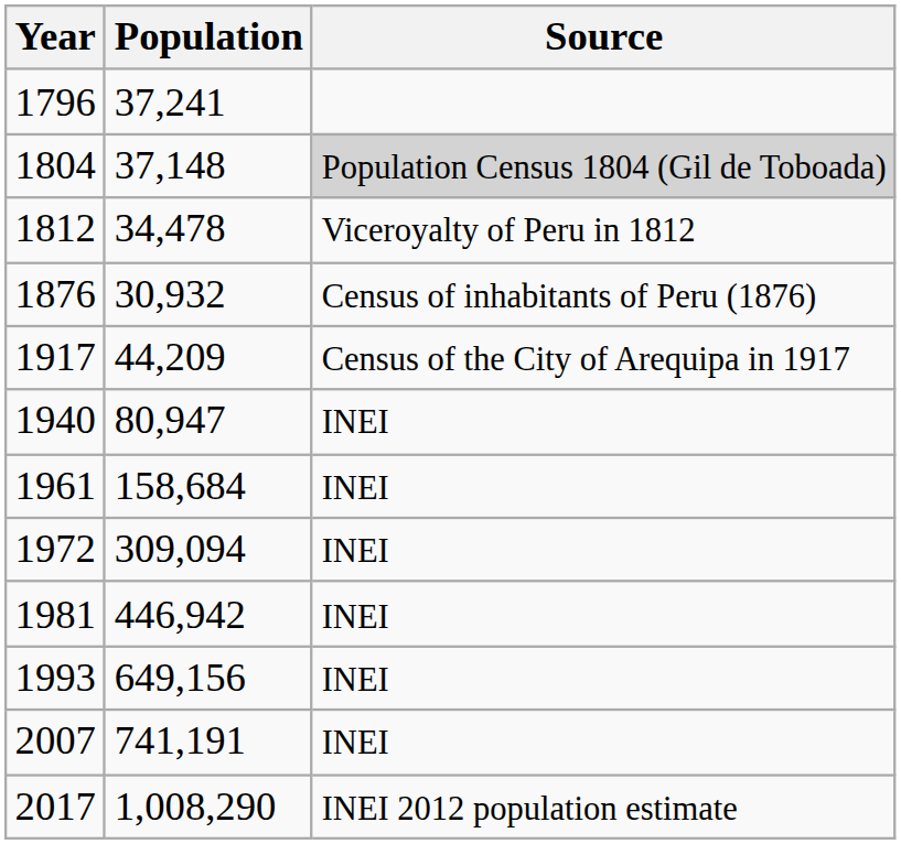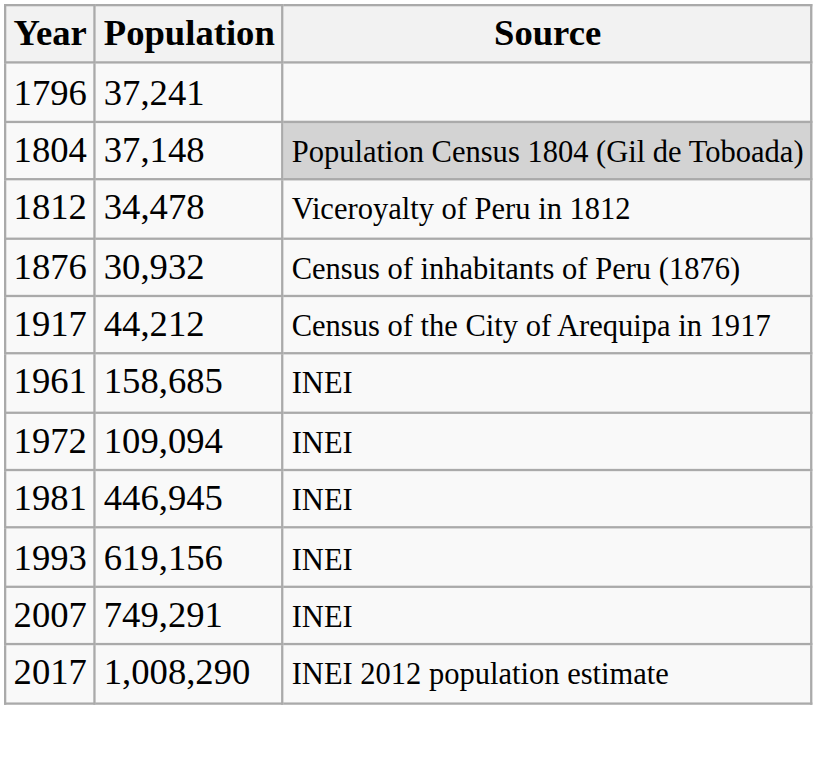1917 | Population: 44,209 -> 44,212
- row: 1940 | 80,947 | INEI
1961 | Population: 158,684 -> 158,685
1972 | Population: 309,094 -> 109,094
1981 | Population: 446,942 -> 446,945
1993 | Population: 649,156 -> 619,156
2007 | Population: 741,191 -> 749,291
